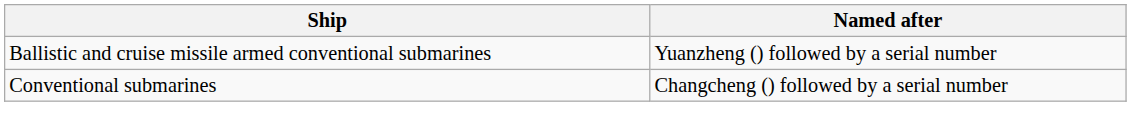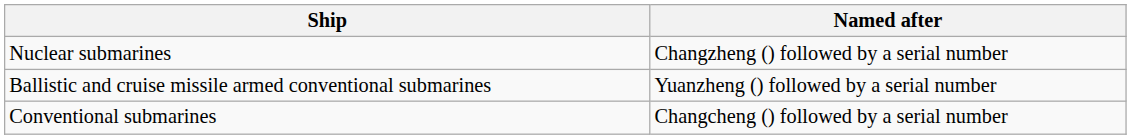+ row: Nuclear submarines | Changzheng () followed by a serial number
